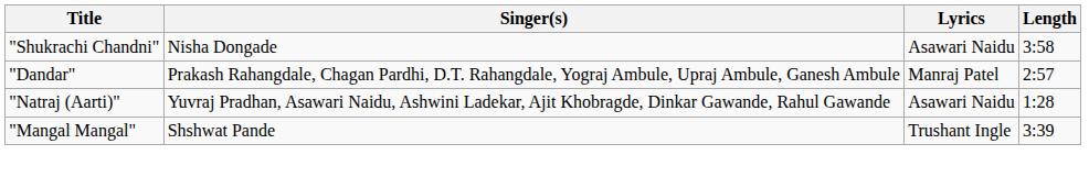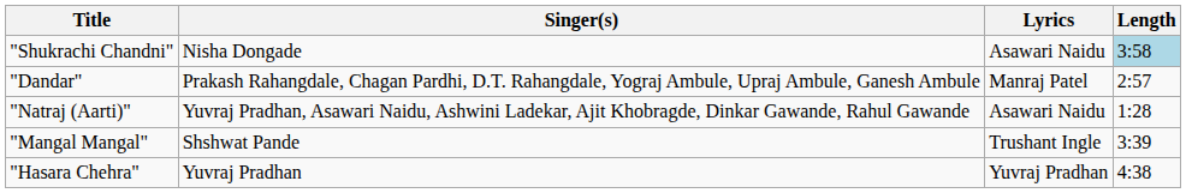"Shukrachi Chandni" | Length: no background -> lightblue background
+ row: "Hasara Chehra" | Yuvraj Pradhan | Yuvraj Pradhan | 4:38
